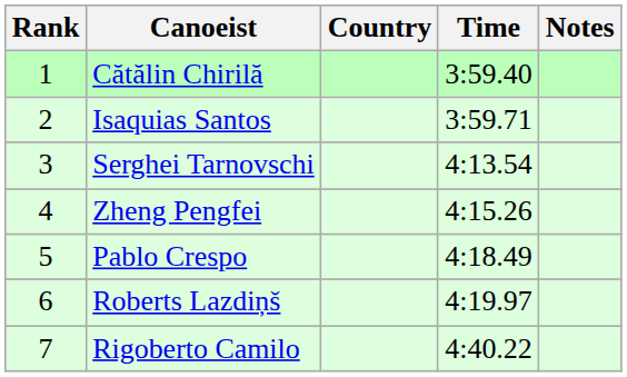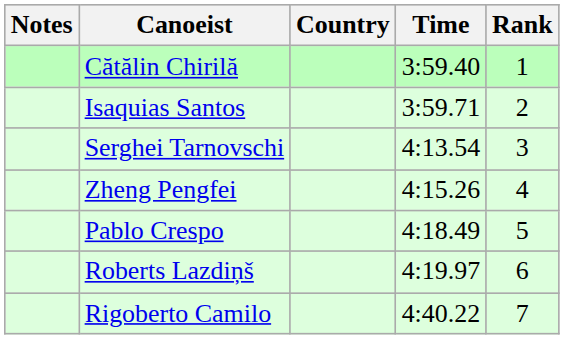columns swapped: Rank <-> Notes
